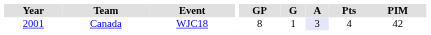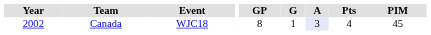Canada | Year: 2001 -> 2002
Canada | PIM: 42 -> 45
